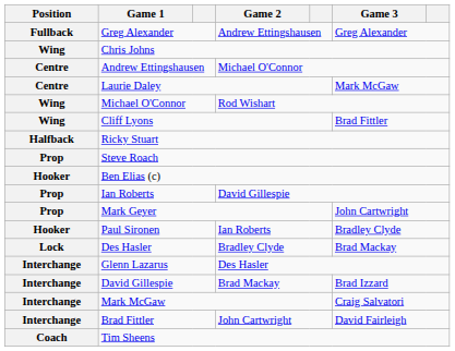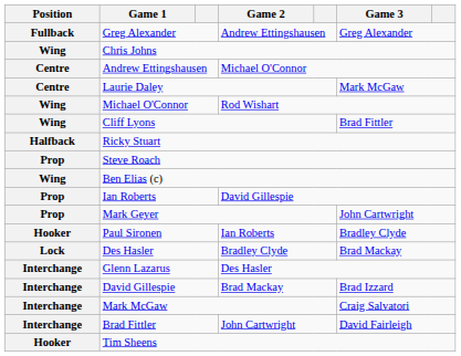Ben Elias (c) | Position: Hooker -> Wing
Tim Sheens | Position: Coach -> Hooker
